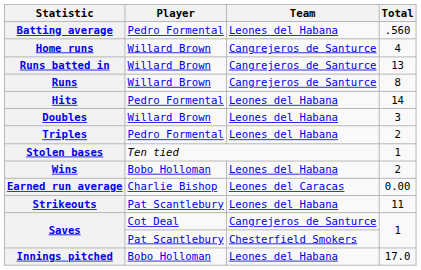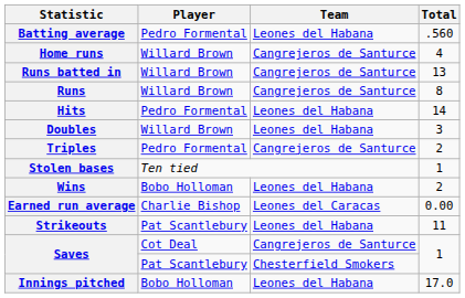Triples | Team: Leones del Habana -> Cangrejeros de Santurce
